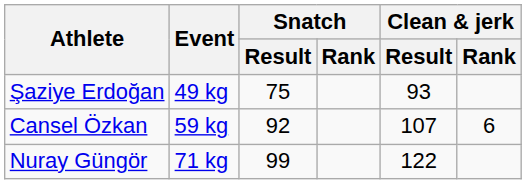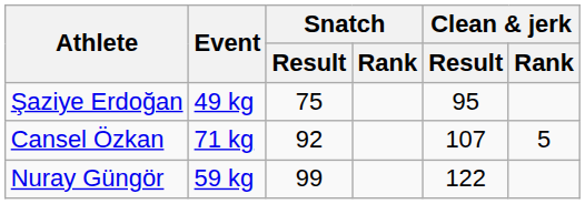Şaziye Erdoğan | Clean & jerk / Result: 93 -> 95
Cansel Özkan | Event: 59 kg -> 71 kg
Cansel Özkan | Clean & jerk / Rank: 6 -> 5
Nuray Güngör | Event: 71 kg -> 59 kg
